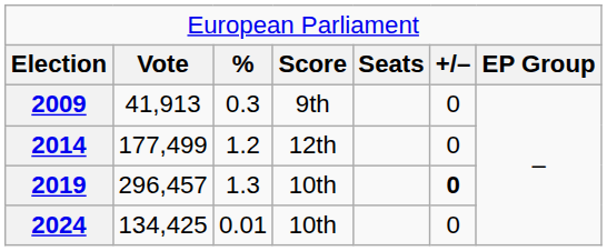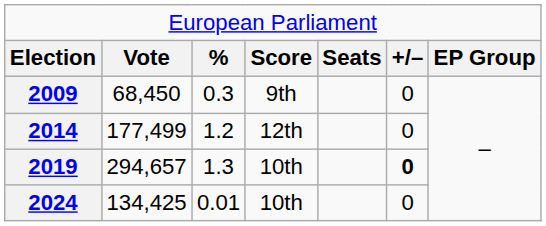2009 | column 2: 41,913 -> 68,450
2019 | column 2: 296,457 -> 294,657
